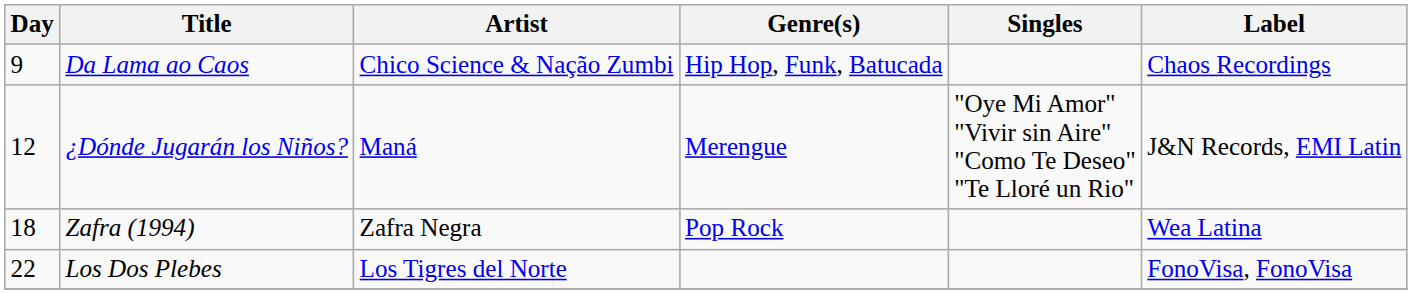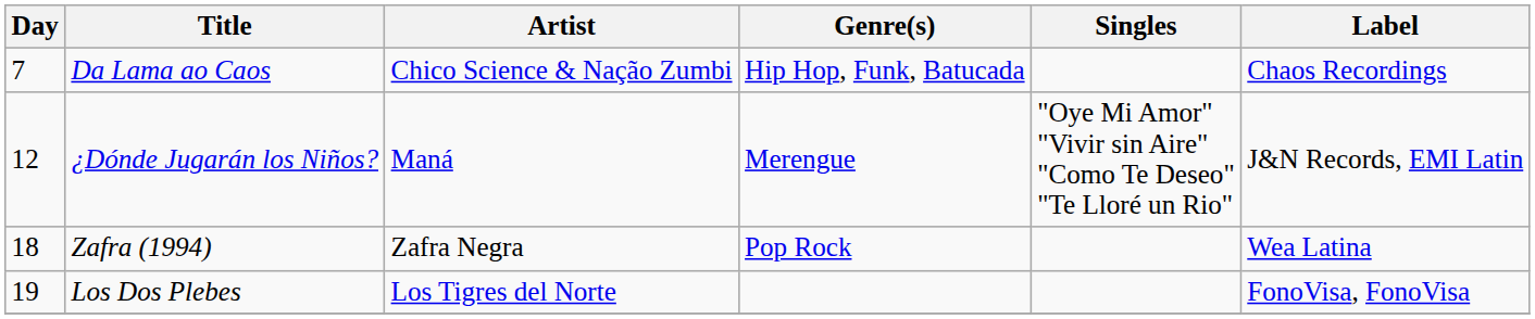Da Lama ao Caos | Day: 9 -> 7
Los Dos Plebes | Day: 22 -> 19
